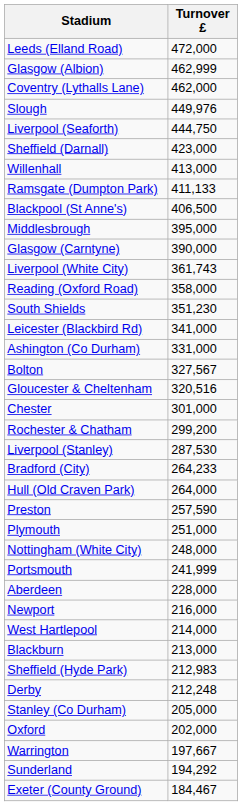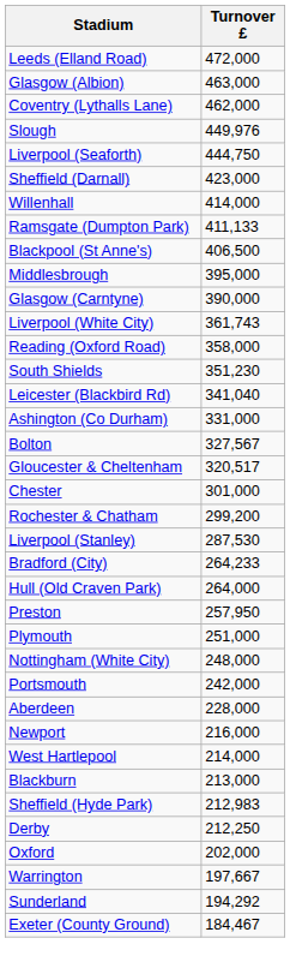Glasgow (Albion) | Turnover £: 462,999 -> 463,000
Willenhall | Turnover £: 413,000 -> 414,000
Leicester (Blackbird Rd) | Turnover £: 341,000 -> 341,040
Gloucester & Cheltenham | Turnover £: 320,516 -> 320,517
Preston | Turnover £: 257,590 -> 257,950
Portsmouth | Turnover £: 241,999 -> 242,000
Derby | Turnover £: 212,248 -> 212,250
- row: Stanley (Co Durham) | 205,000
